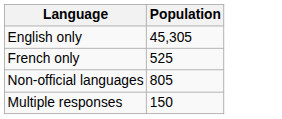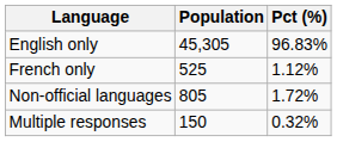+ column: Pct (%) | 96.83% | 1.12% | 1.72% | 0.32%
